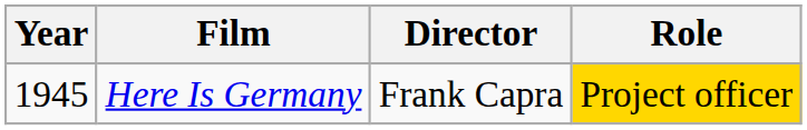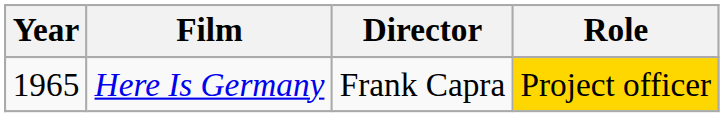Here Is Germany | Year: 1945 -> 1965
